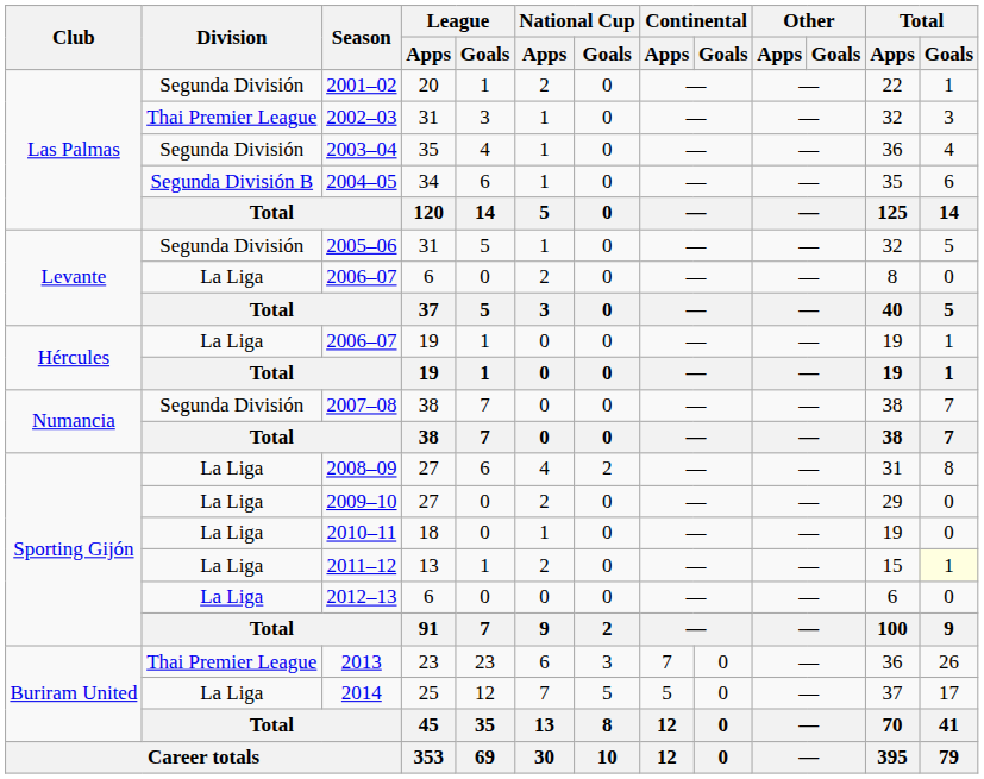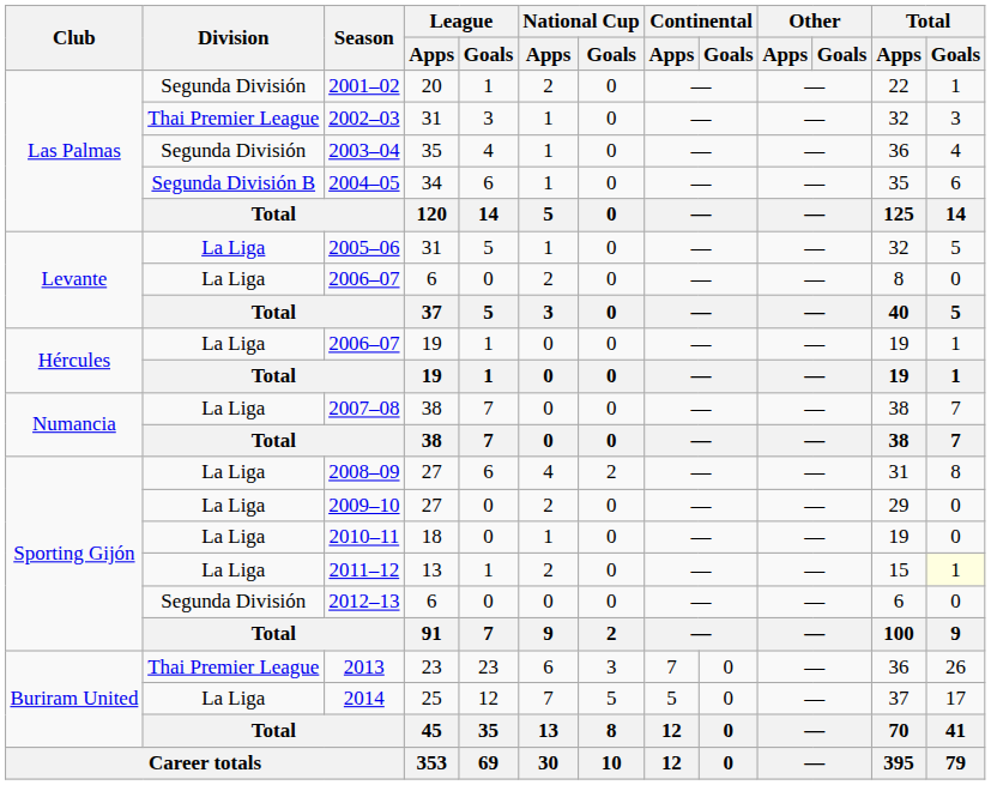2005–06 | Division: Segunda División -> La Liga
2007–08 | Division: Segunda División -> La Liga
2012–13 | Division: La Liga -> Segunda División
